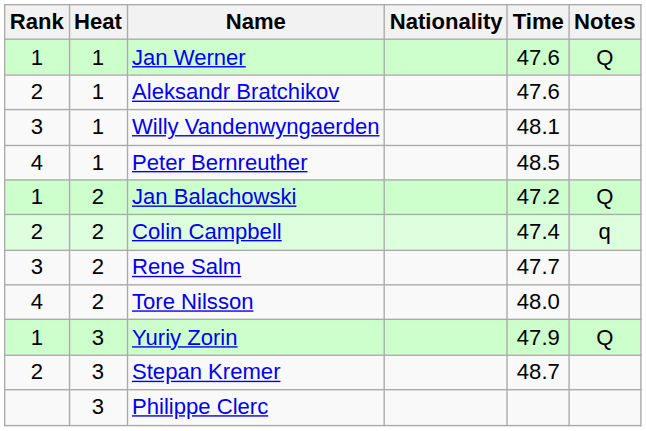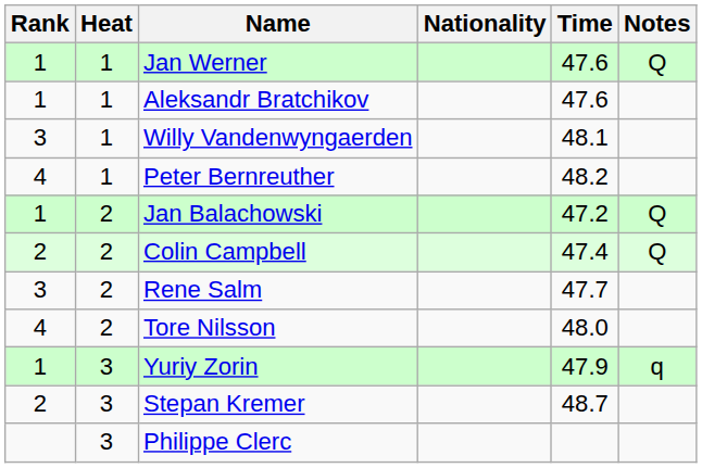Aleksandr Bratchikov | Rank: 2 -> 1
Peter Bernreuther | Time: 48.5 -> 48.2
Colin Campbell | Notes: q -> Q
Yuriy Zorin | Notes: Q -> q
